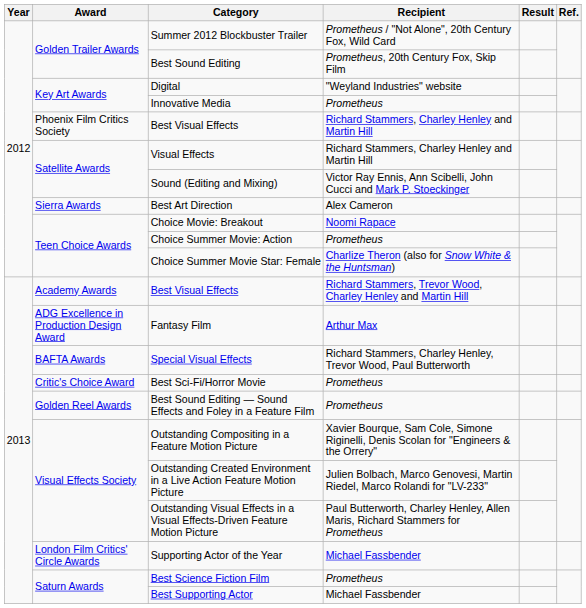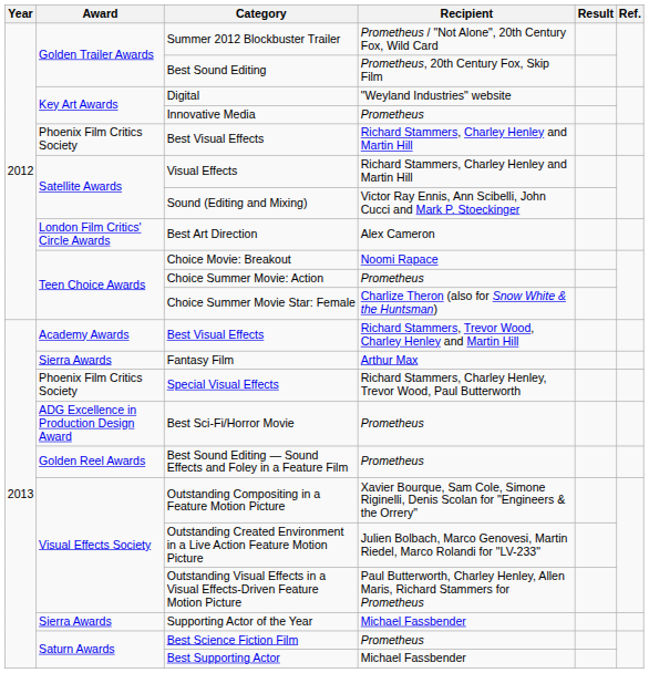Best Art Direction | Award: Sierra Awards -> London Film Critics' Circle Awards
Fantasy Film | Award: ADG Excellence in Production Design Award -> Sierra Awards
Special Visual Effects | Award: BAFTA Awards -> Phoenix Film Critics Society
Best Sci-Fi/Horror Movie | Award: Critic's Choice Award -> ADG Excellence in Production Design Award
Supporting Actor of the Year | Award: London Film Critics' Circle Awards -> Sierra Awards
